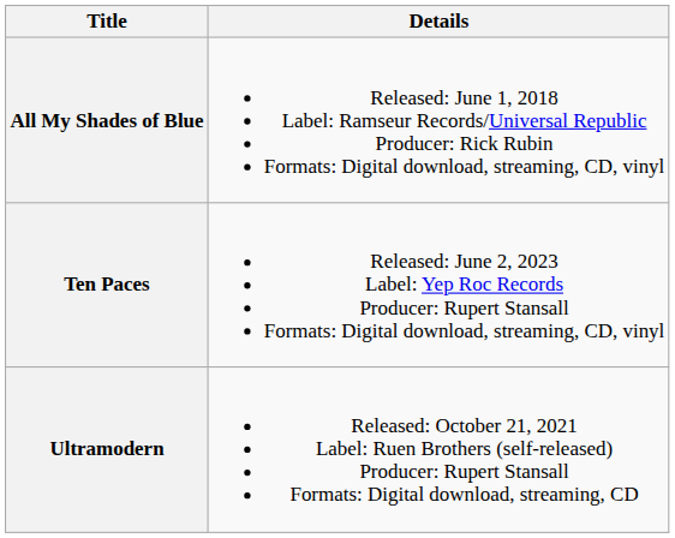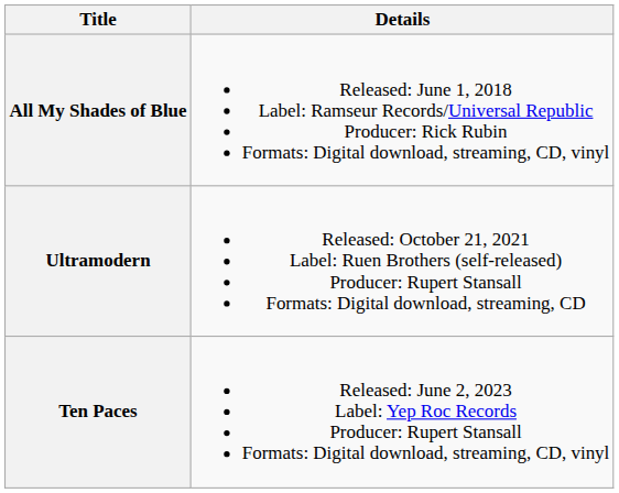rows swapped: Ultramodern <-> Ten Paces
